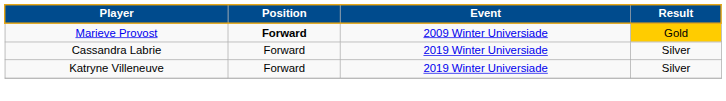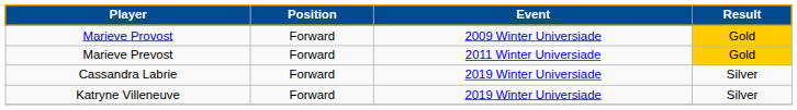Marieve Provost | Position: bold -> normal
+ row: Marieve Prevost | Forward | 2011 Winter Universiade | Gold
